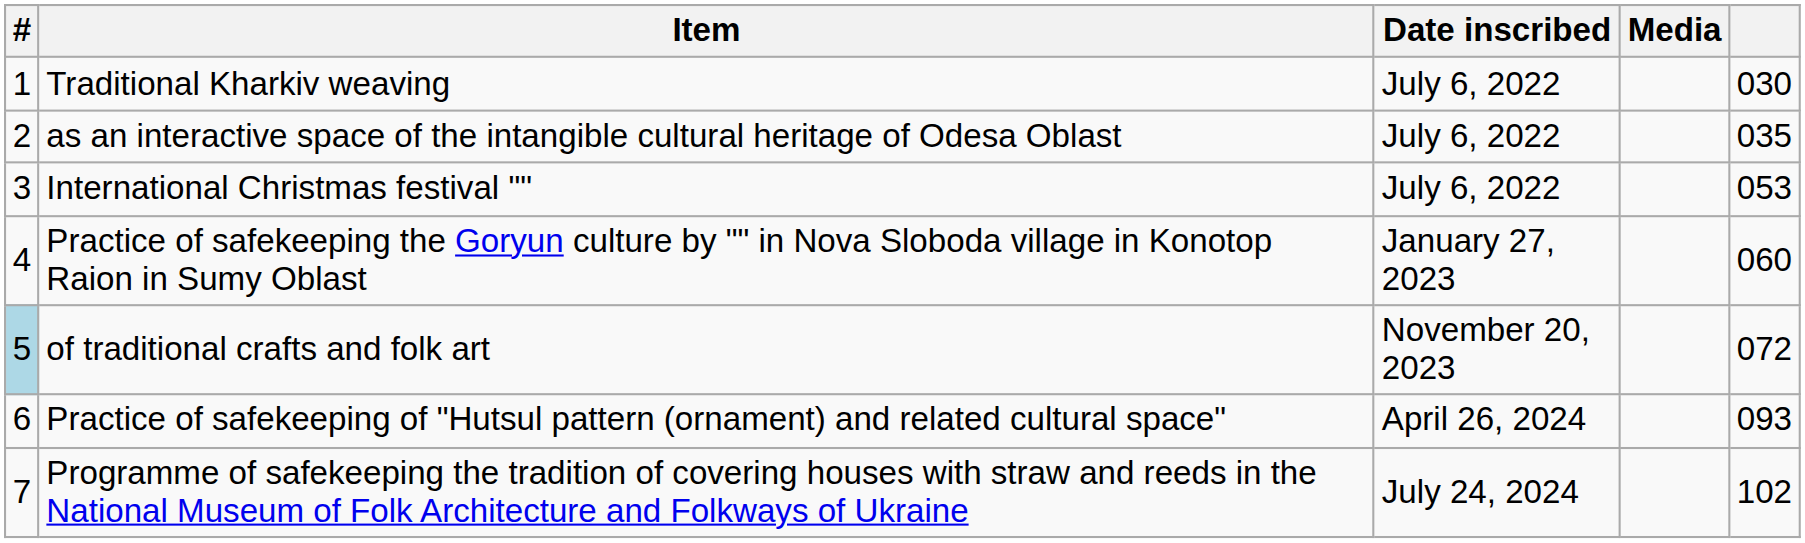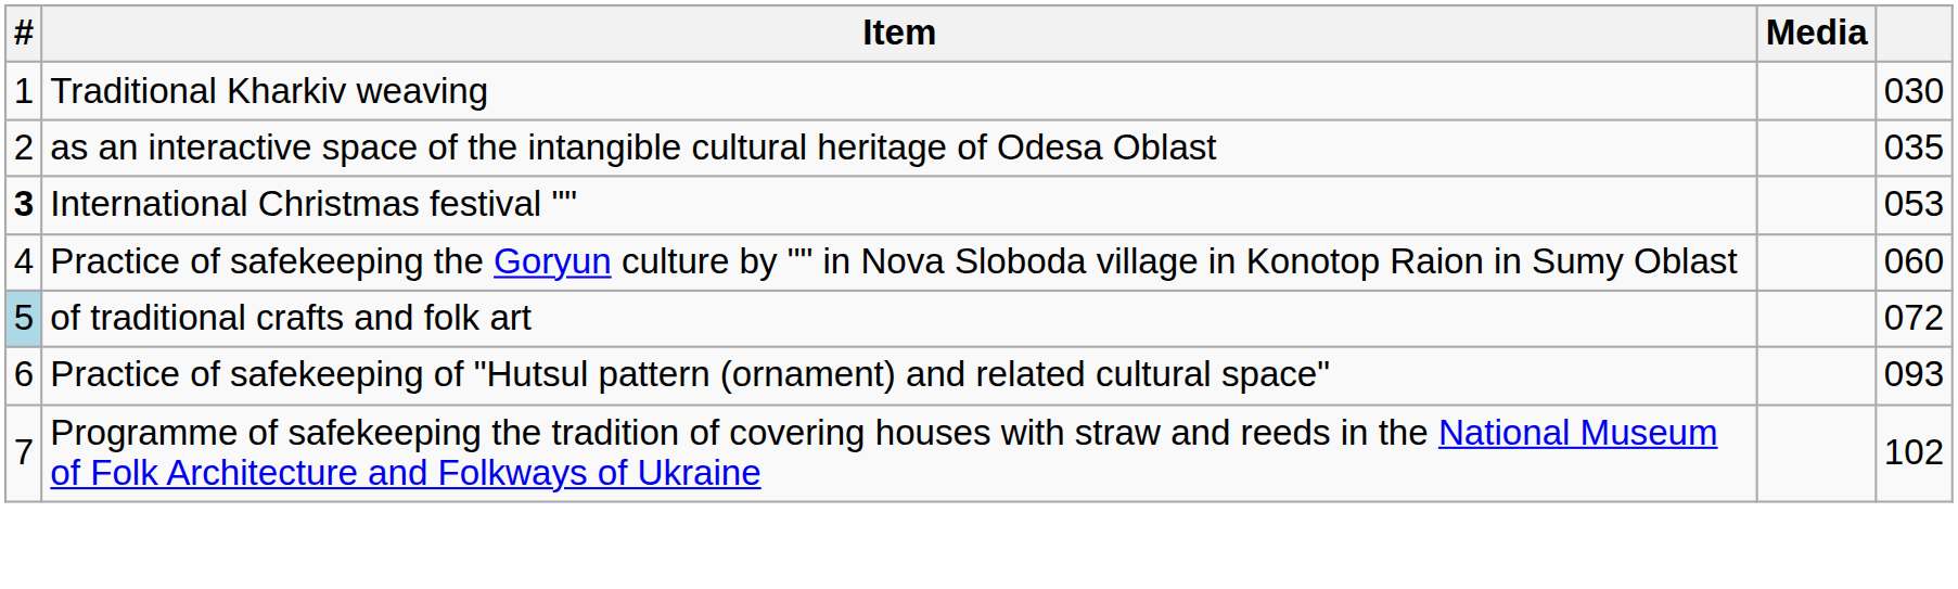- column: Date inscribed | July 6, 2022 | July 6, 2022 | July 6, 2022 | January 27, 2023 | November 20, 2023 | April 26, 2024 | July 24, 2024
International Christmas festival "" | #: normal -> bold
